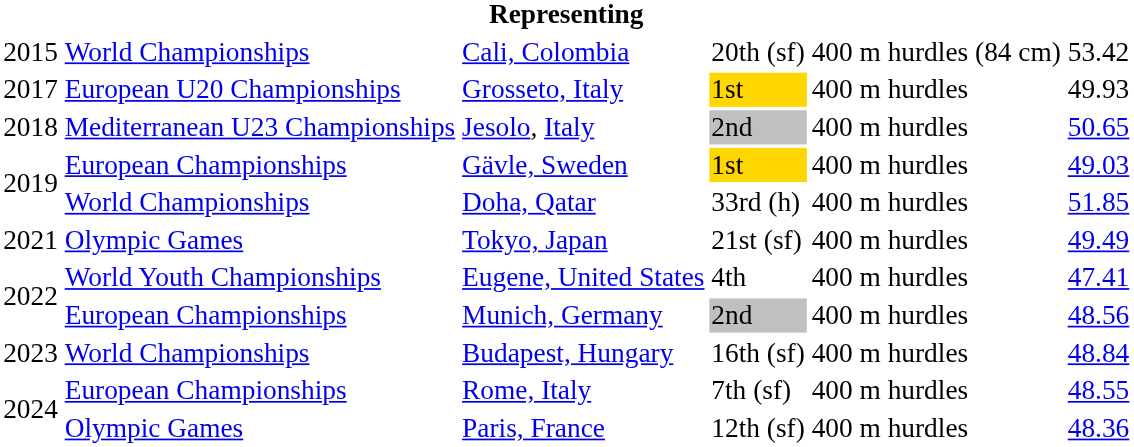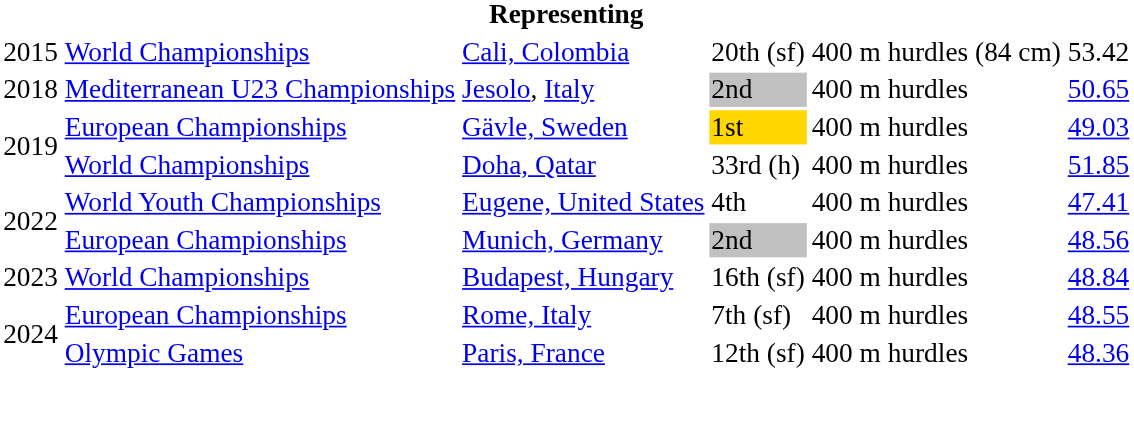- row: 2017 | European U20 Championships | Grosseto, Italy | 1st | 400 m hurdles | 49.93
- row: 2021 | Olympic Games | Tokyo, Japan | 21st (sf) | 400 m hurdles | 49.49
